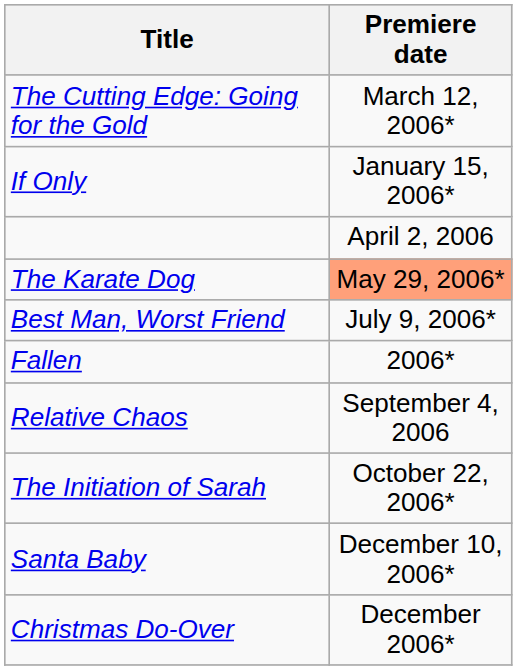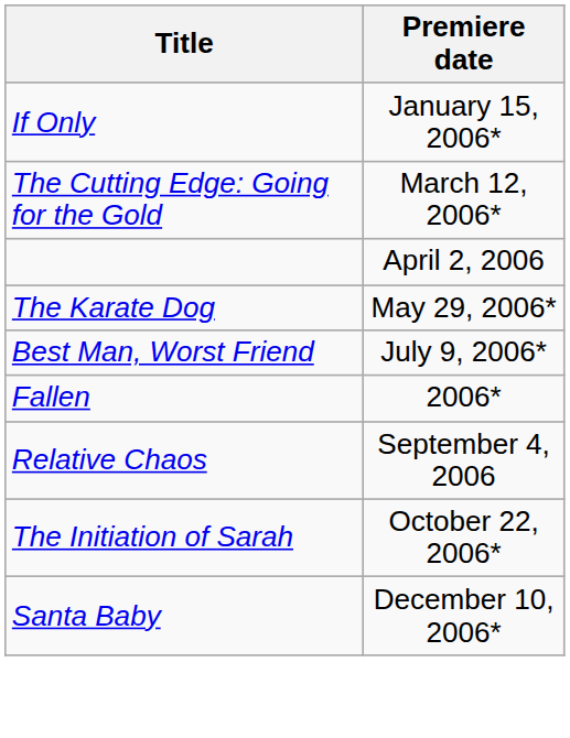rows swapped: If Only <-> The Cutting Edge: Going for the Gold
The Karate Dog | Premiere date: lightsalmon background -> no background
- row: Christmas Do-Over | December 2006*
